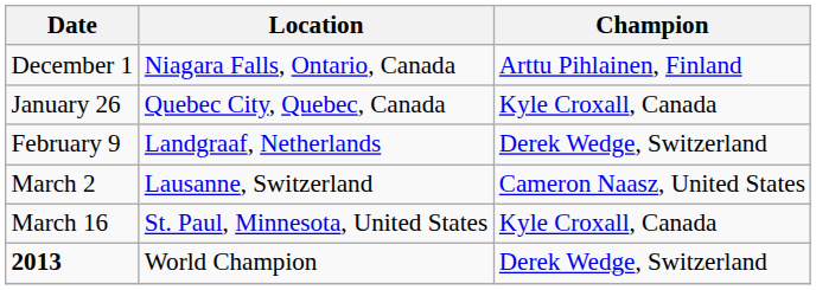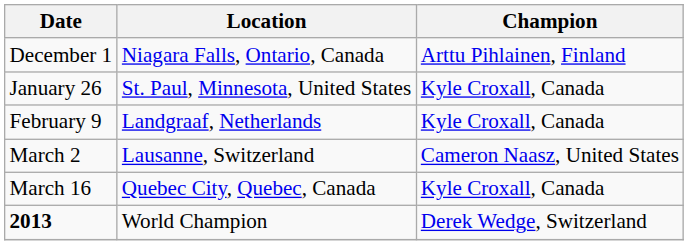January 26 | Location: Quebec City, Quebec, Canada -> St. Paul, Minnesota, United States
February 9 | Champion: Derek Wedge, Switzerland -> Kyle Croxall, Canada
March 16 | Location: St. Paul, Minnesota, United States -> Quebec City, Quebec, Canada
